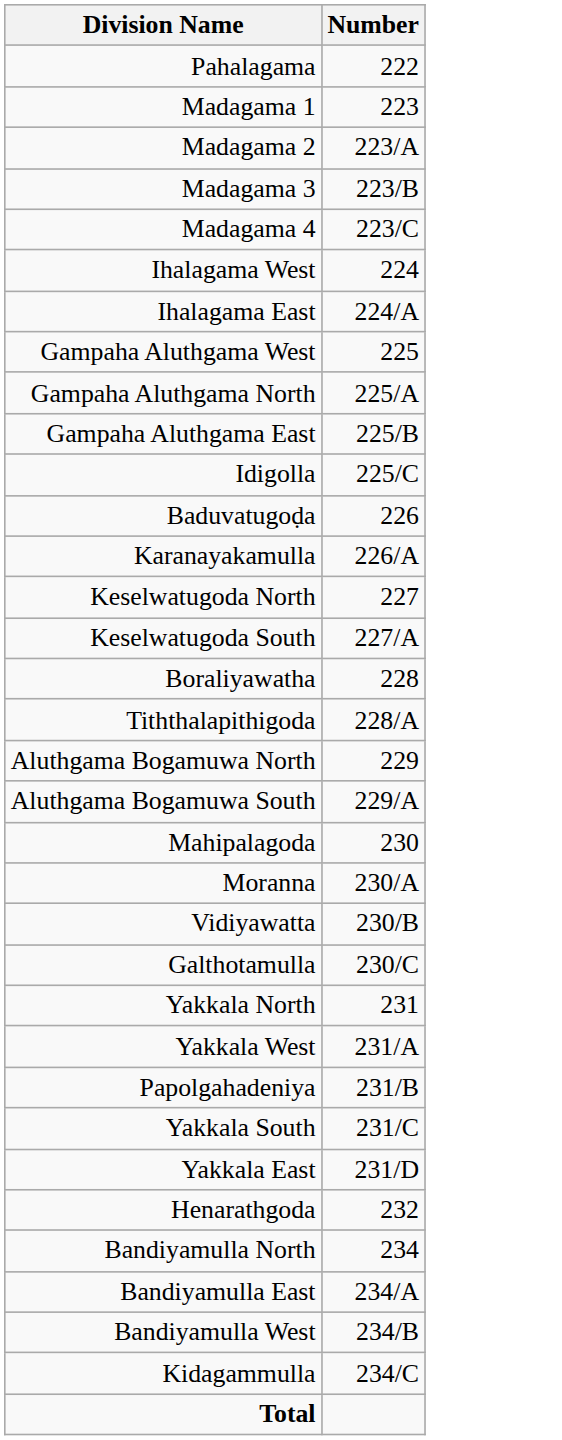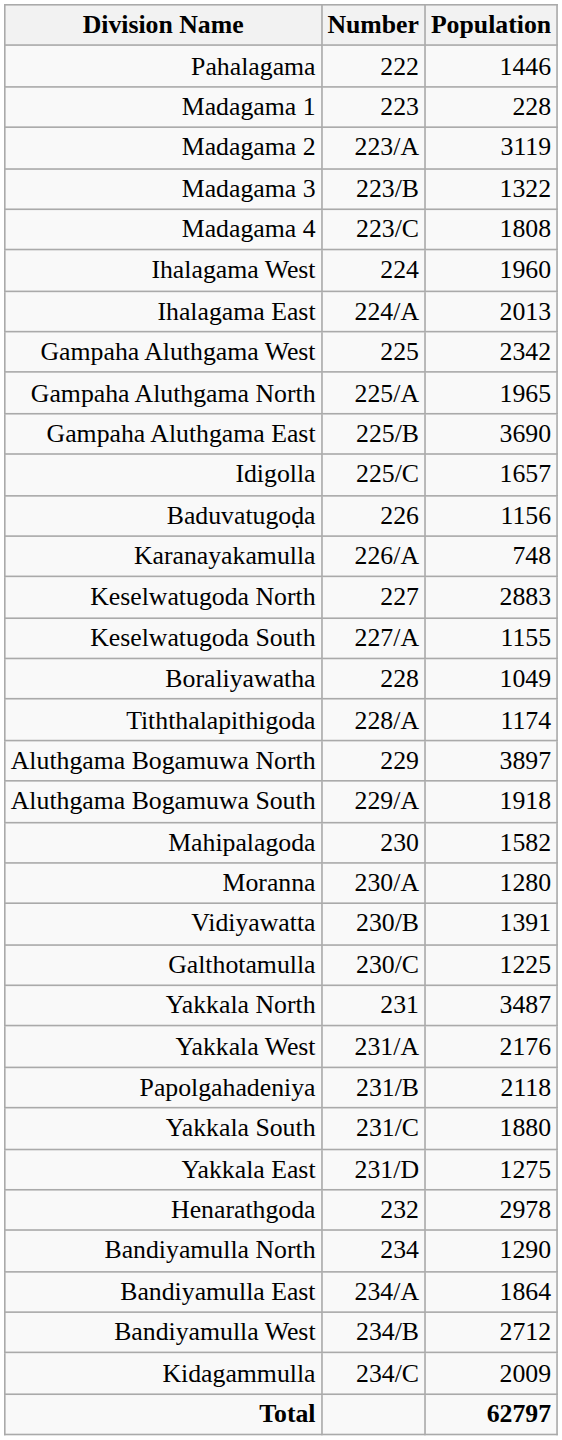+ column: Population | 1446 | 228 | 3119 | 1322 | 1808 | 1960 | 2013 | 2342 | 1965 | 3690 | 1657 | 1156 | 748 | 2883 | 1155 | 1049 | 1174 | 3897 | 1918 | 1582 | 1280 | 1391 | 1225 | 3487 | 2176 | 2118 | 1880 | 1275 | 2978 | 1290 | 1864 | 2712 | 2009 | 62797
